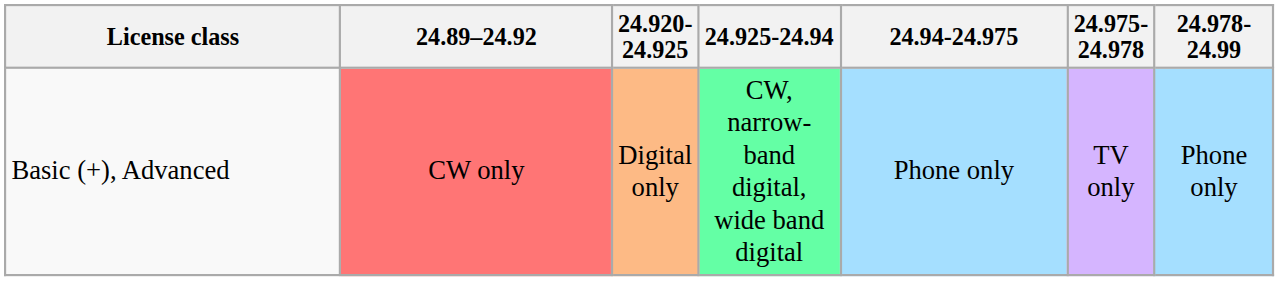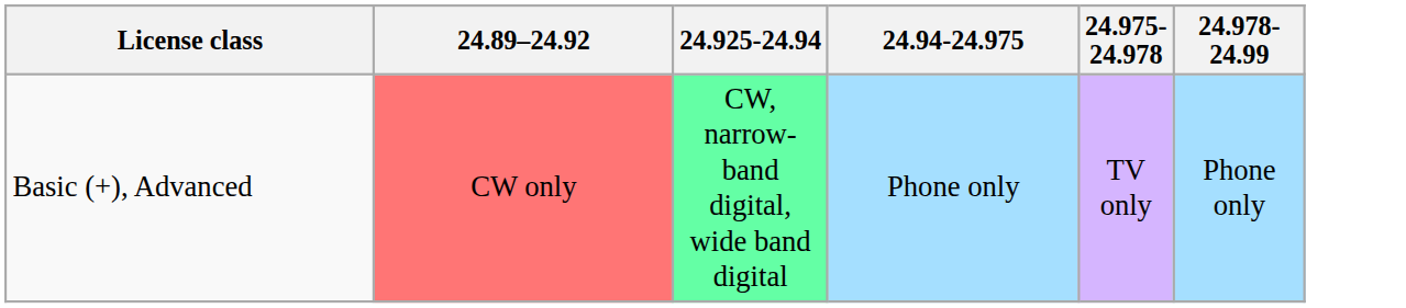- column: 24.920-24.925 | Digital only
